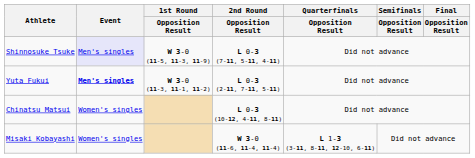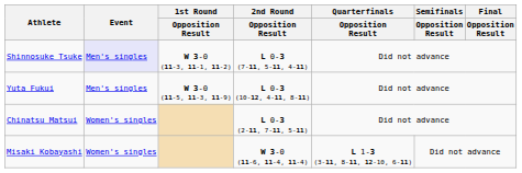Shinnosuke Tsuke | 1st Round / Opposition Result: W 3-0 (11-5, 11-3, 11-9) -> W 3-0 (11-3, 11-1, 11-2)
Yuta Fukui | Event: bold -> normal
Yuta Fukui | 1st Round / Opposition Result: W 3-0 (11-3, 11-1, 11-2) -> W 3-0 (11-5, 11-3, 11-9)
Yuta Fukui | 2nd Round / Opposition Result: L 0-3 (2-11, 7-11, 5-11) -> L 0-3 (10-12, 4-11, 8-11)
Chinatsu Matsui | 2nd Round / Opposition Result: L 0-3 (10-12, 4-11, 8-11) -> L 0-3 (2-11, 7-11, 5-11)
